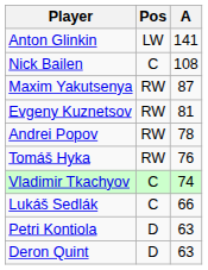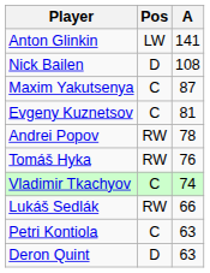Nick Bailen | Pos: C -> D
Maxim Yakutsenya | Pos: RW -> C
Evgeny Kuznetsov | Pos: RW -> C
Lukáš Sedlák | Pos: C -> RW
Petri Kontiola | Pos: D -> C
